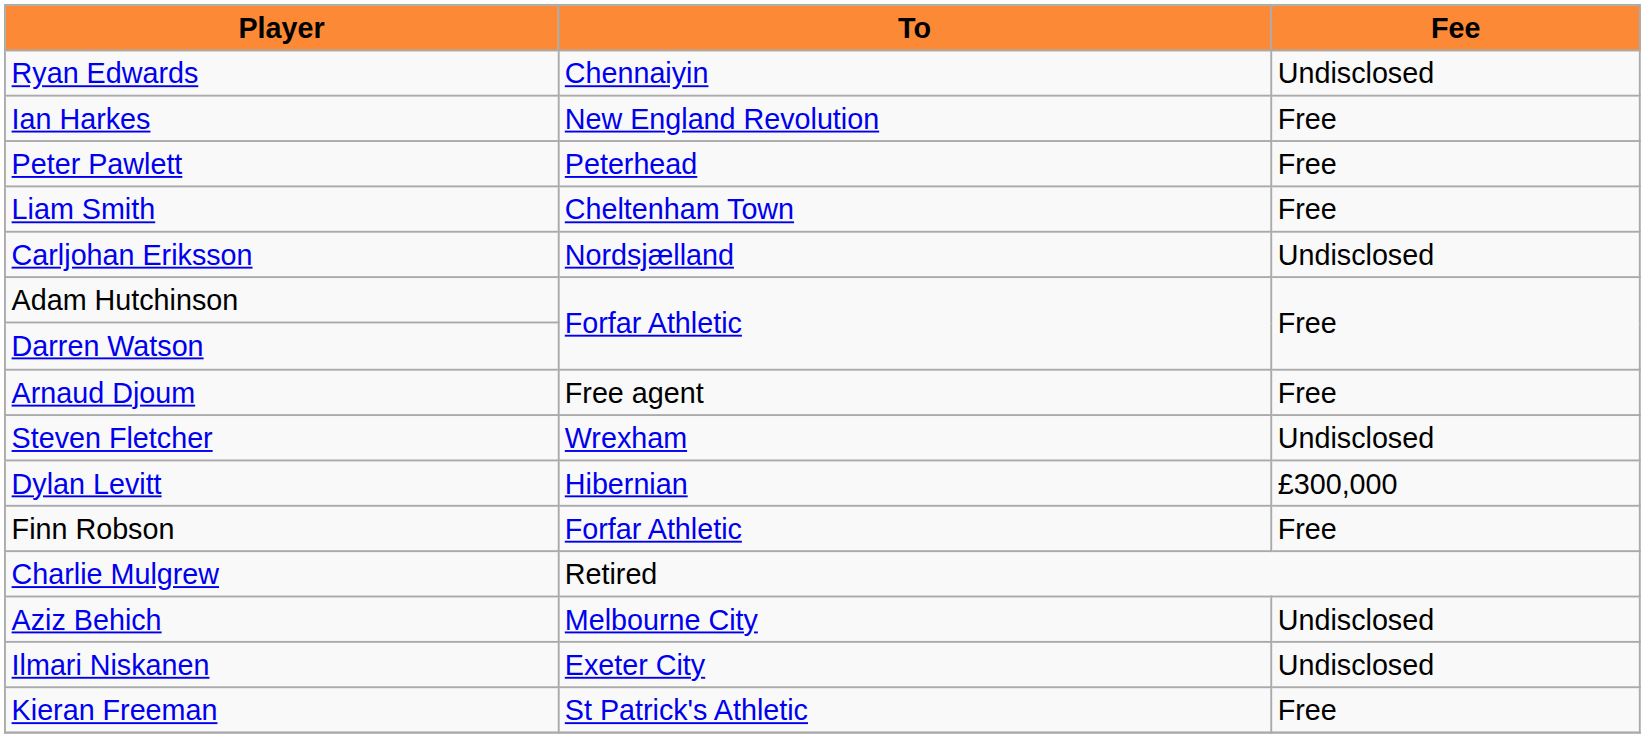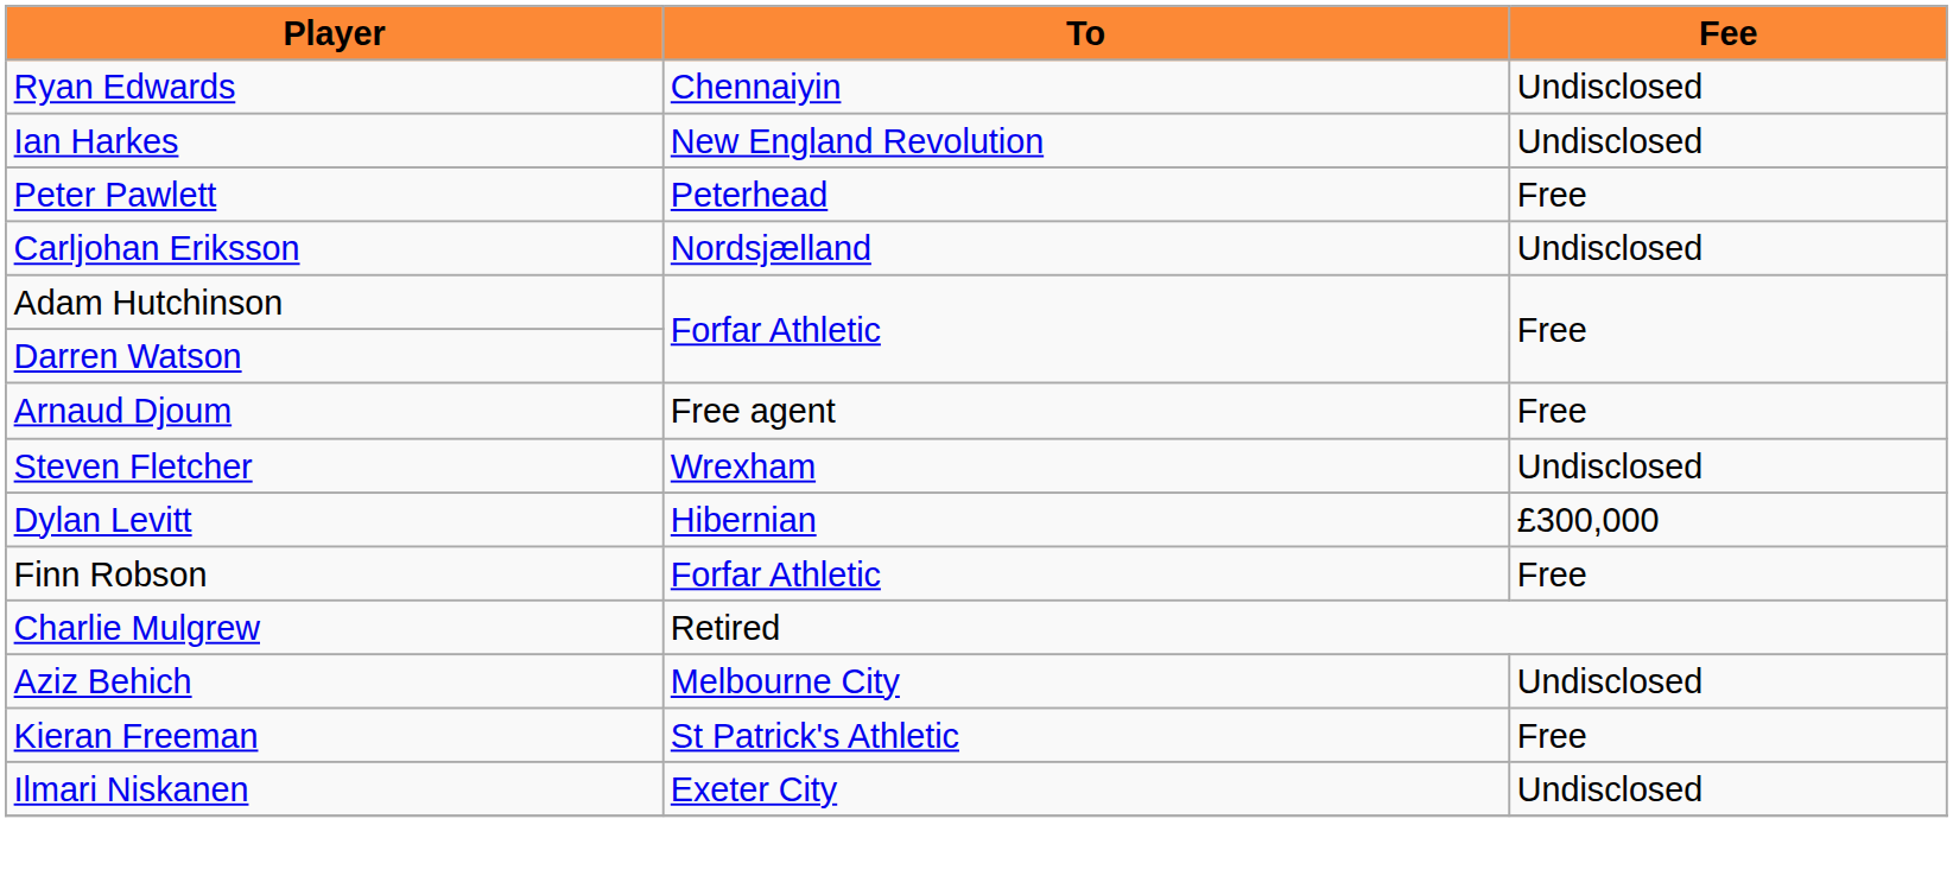Ian Harkes | Fee: Free -> Undisclosed
- row: Liam Smith | Cheltenham Town | Free
rows swapped: Ilmari Niskanen <-> Kieran Freeman
